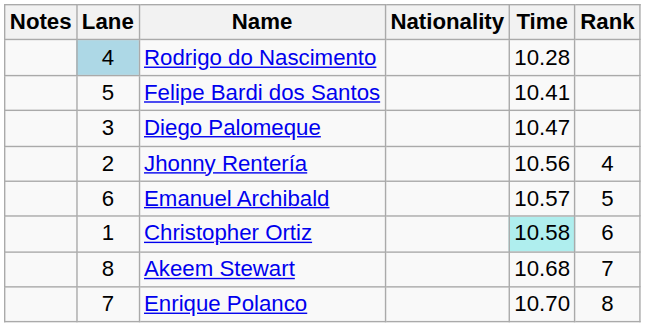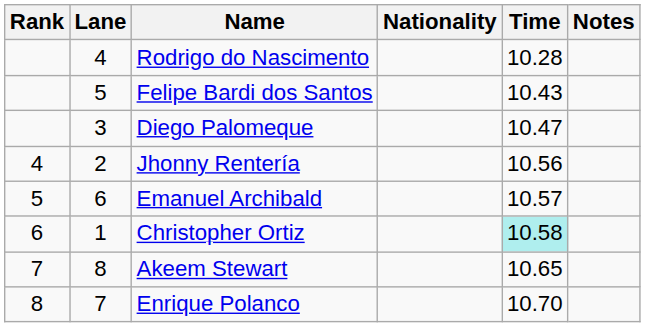columns swapped: Rank <-> Notes
Rodrigo do Nascimento | Lane: lightblue background -> no background
Felipe Bardi dos Santos | Time: 10.41 -> 10.43
Akeem Stewart | Time: 10.68 -> 10.65
